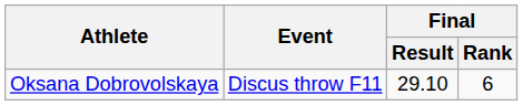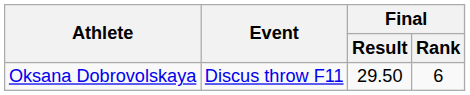Oksana Dobrovolskaya | Final / Result: 29.10 -> 29.50
